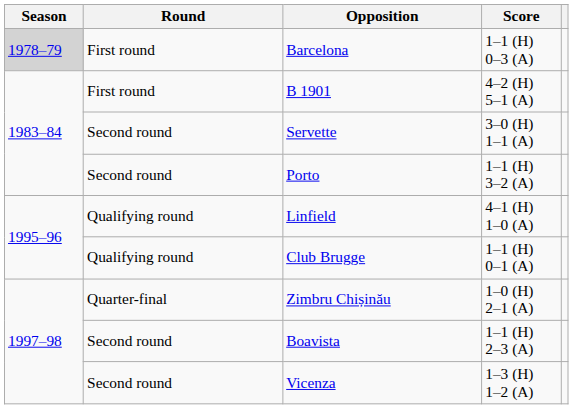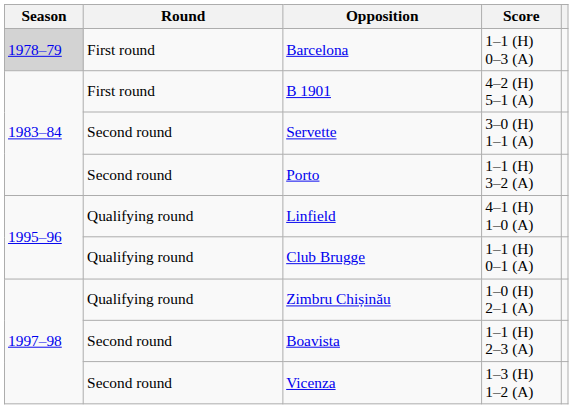Zimbru Chișinău | Round: Quarter-final -> Qualifying round
